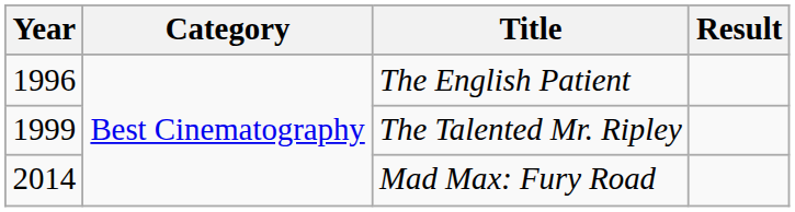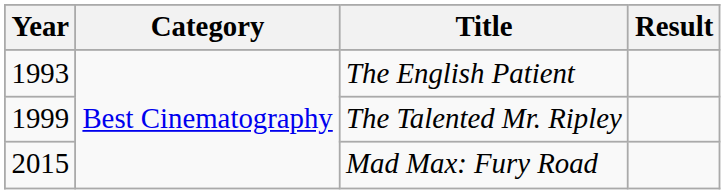The English Patient | Year: 1996 -> 1993
Mad Max: Fury Road | Year: 2014 -> 2015
